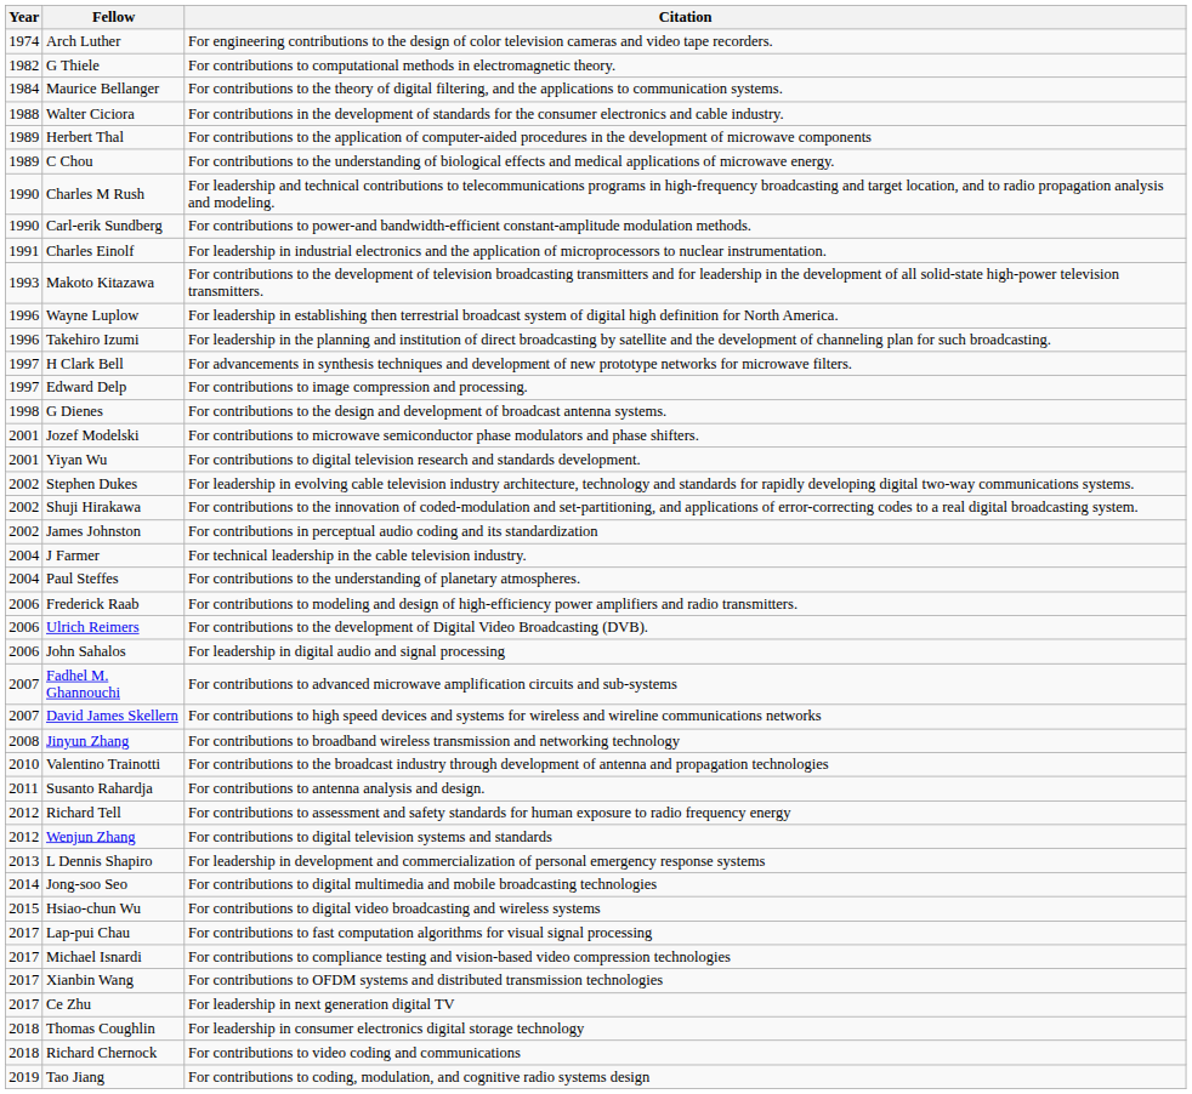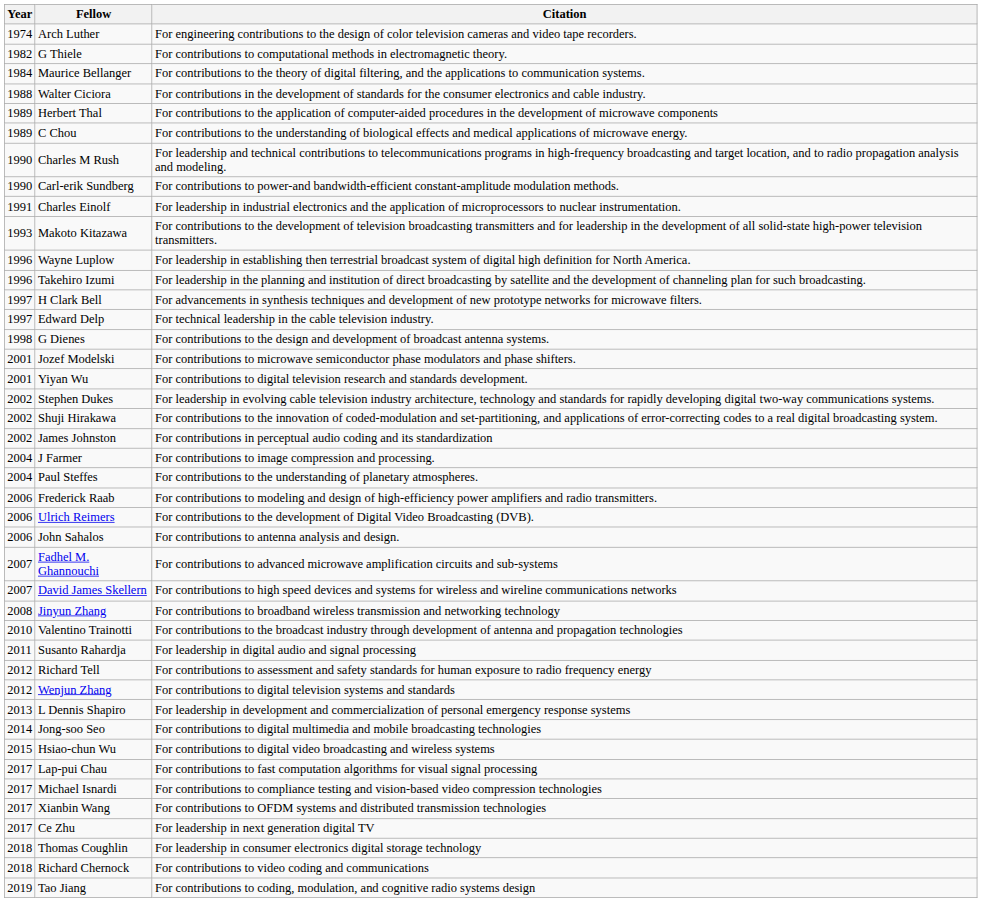Edward Delp | Citation: For contributions to image compression and processing. -> For technical leadership in the cable television industry.
J Farmer | Citation: For technical leadership in the cable television industry. -> For contributions to image compression and processing.
John Sahalos | Citation: For leadership in digital audio and signal processing -> For contributions to antenna analysis and design.
Susanto Rahardja | Citation: For contributions to antenna analysis and design. -> For leadership in digital audio and signal processing
